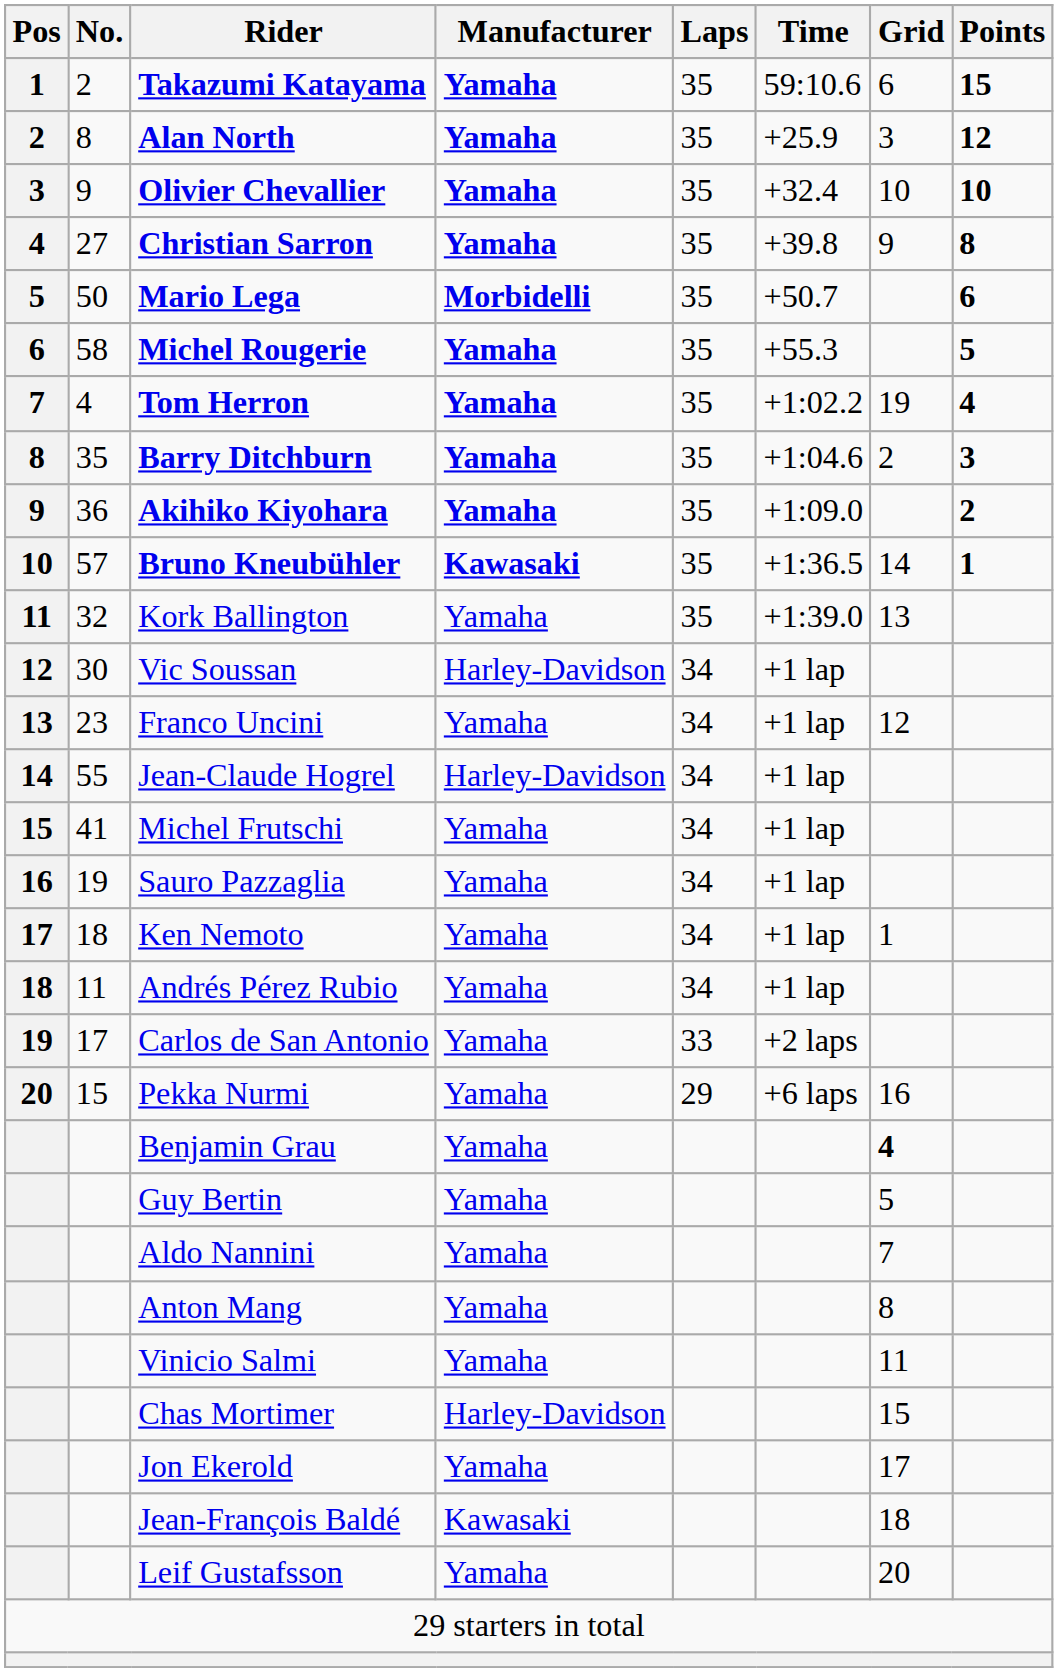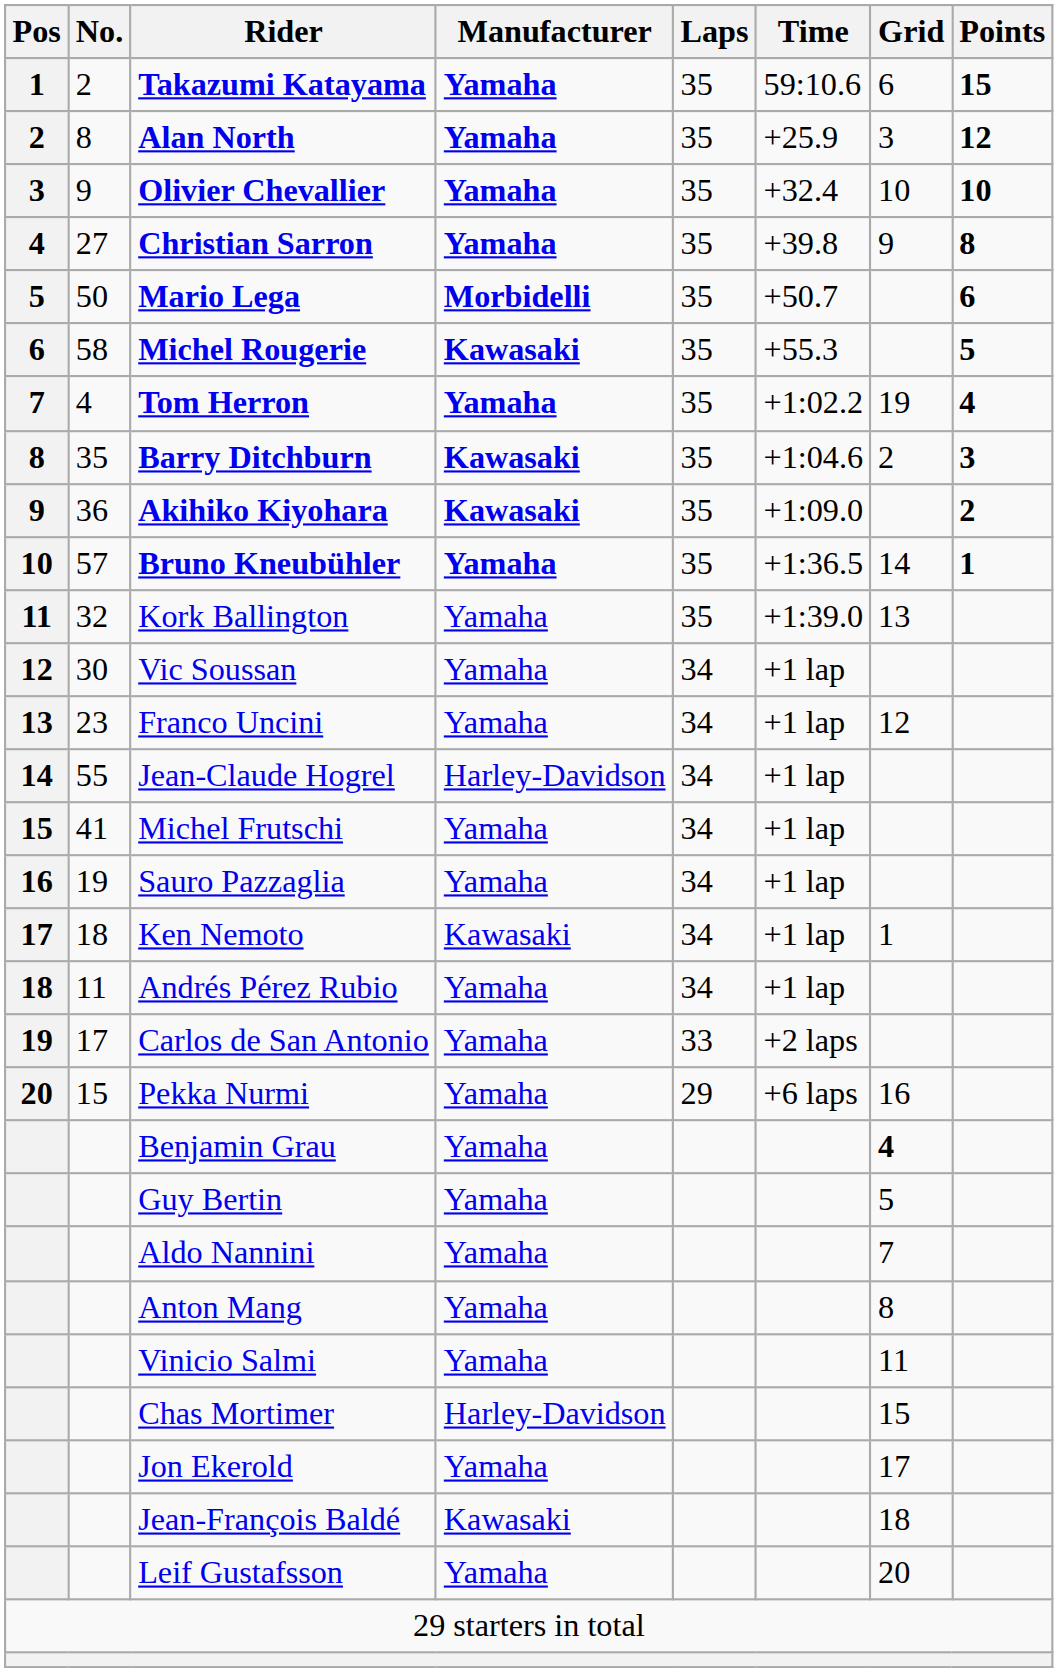Michel Rougerie | Manufacturer: Yamaha -> Kawasaki
Barry Ditchburn | Manufacturer: Yamaha -> Kawasaki
Akihiko Kiyohara | Manufacturer: Yamaha -> Kawasaki
Bruno Kneubühler | Manufacturer: Kawasaki -> Yamaha
Vic Soussan | Manufacturer: Harley-Davidson -> Yamaha
Ken Nemoto | Manufacturer: Yamaha -> Kawasaki
